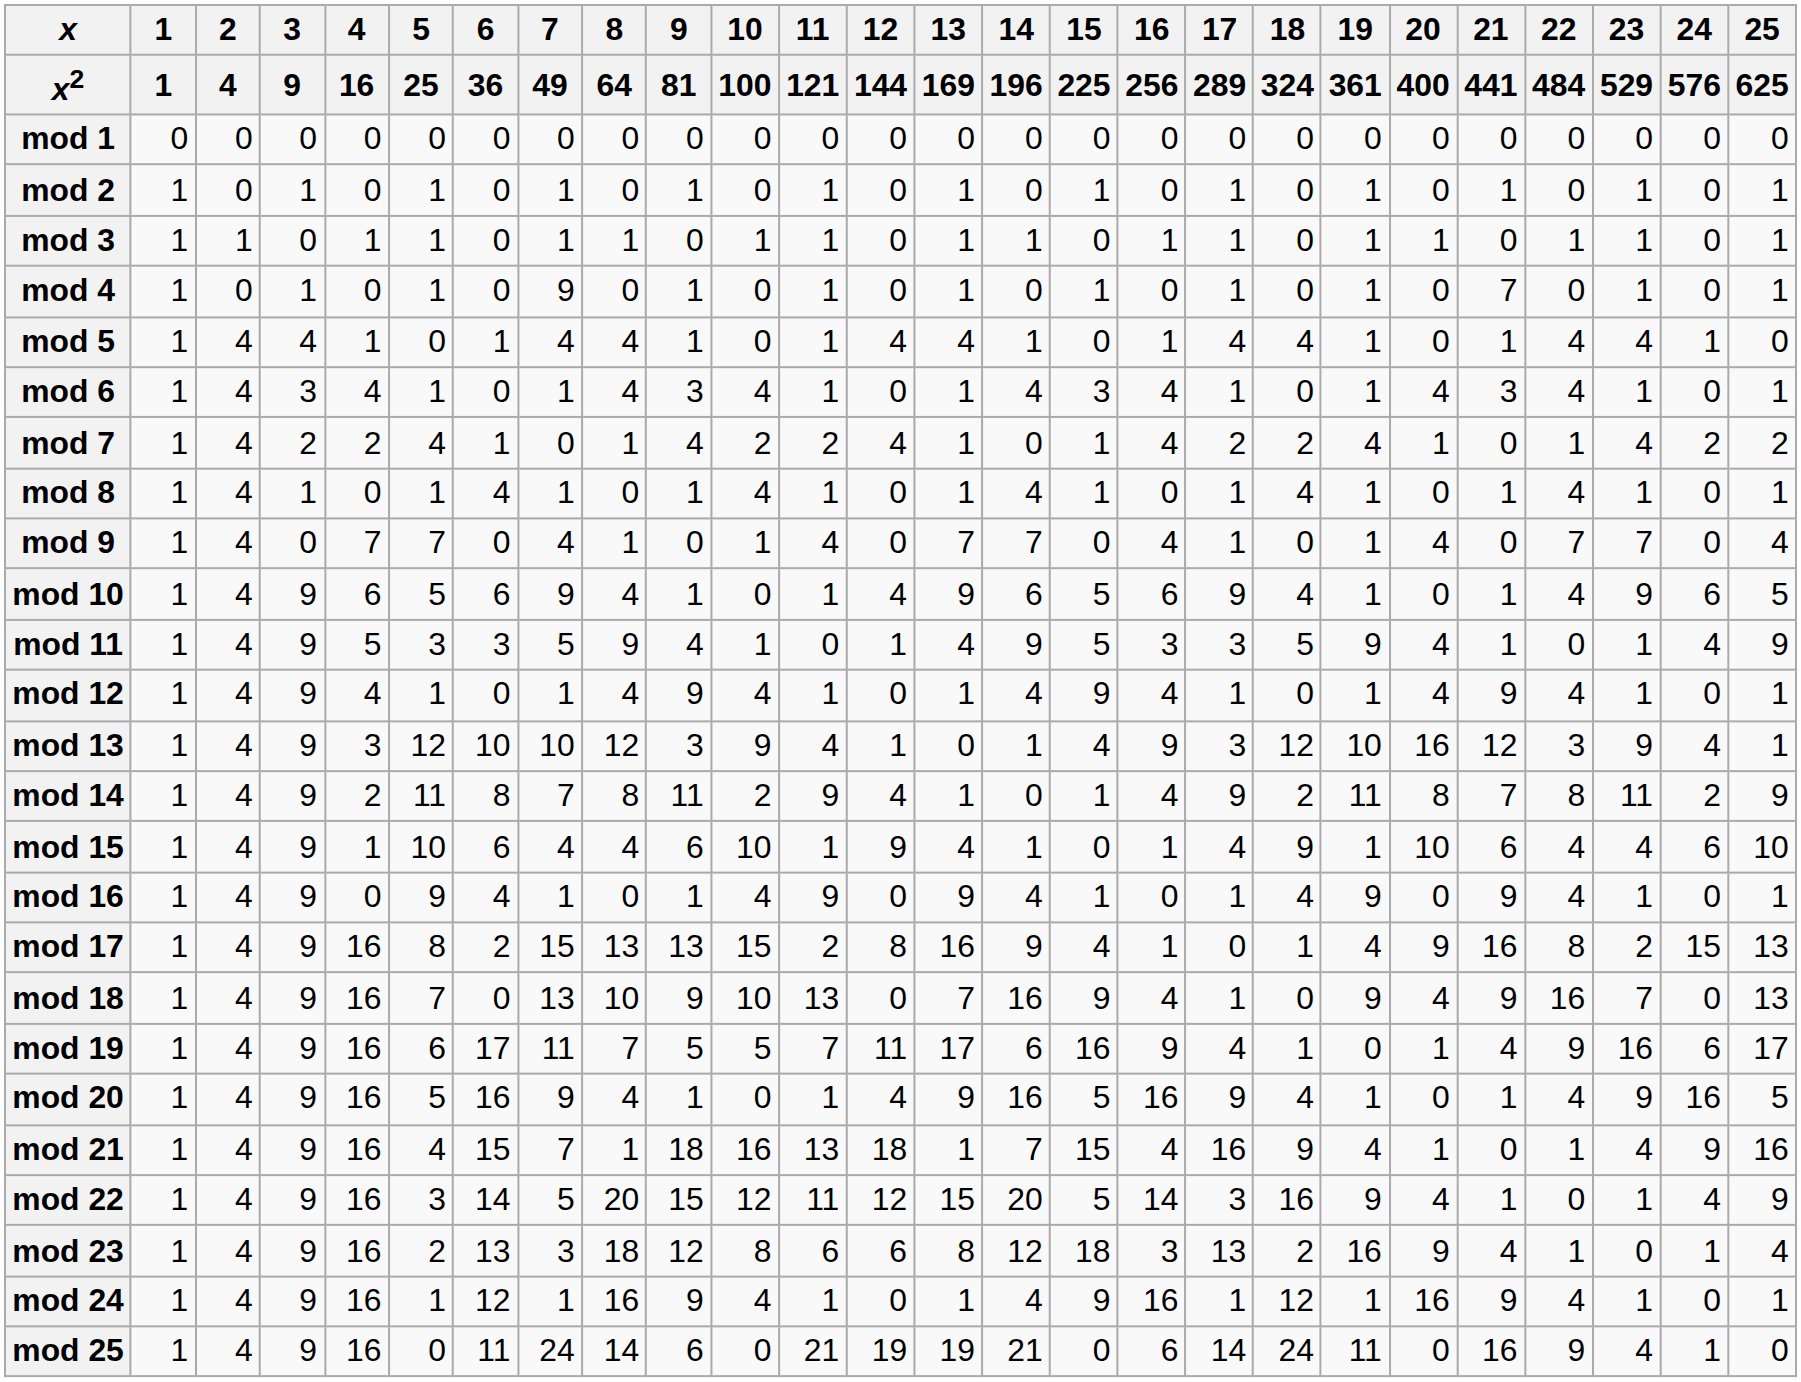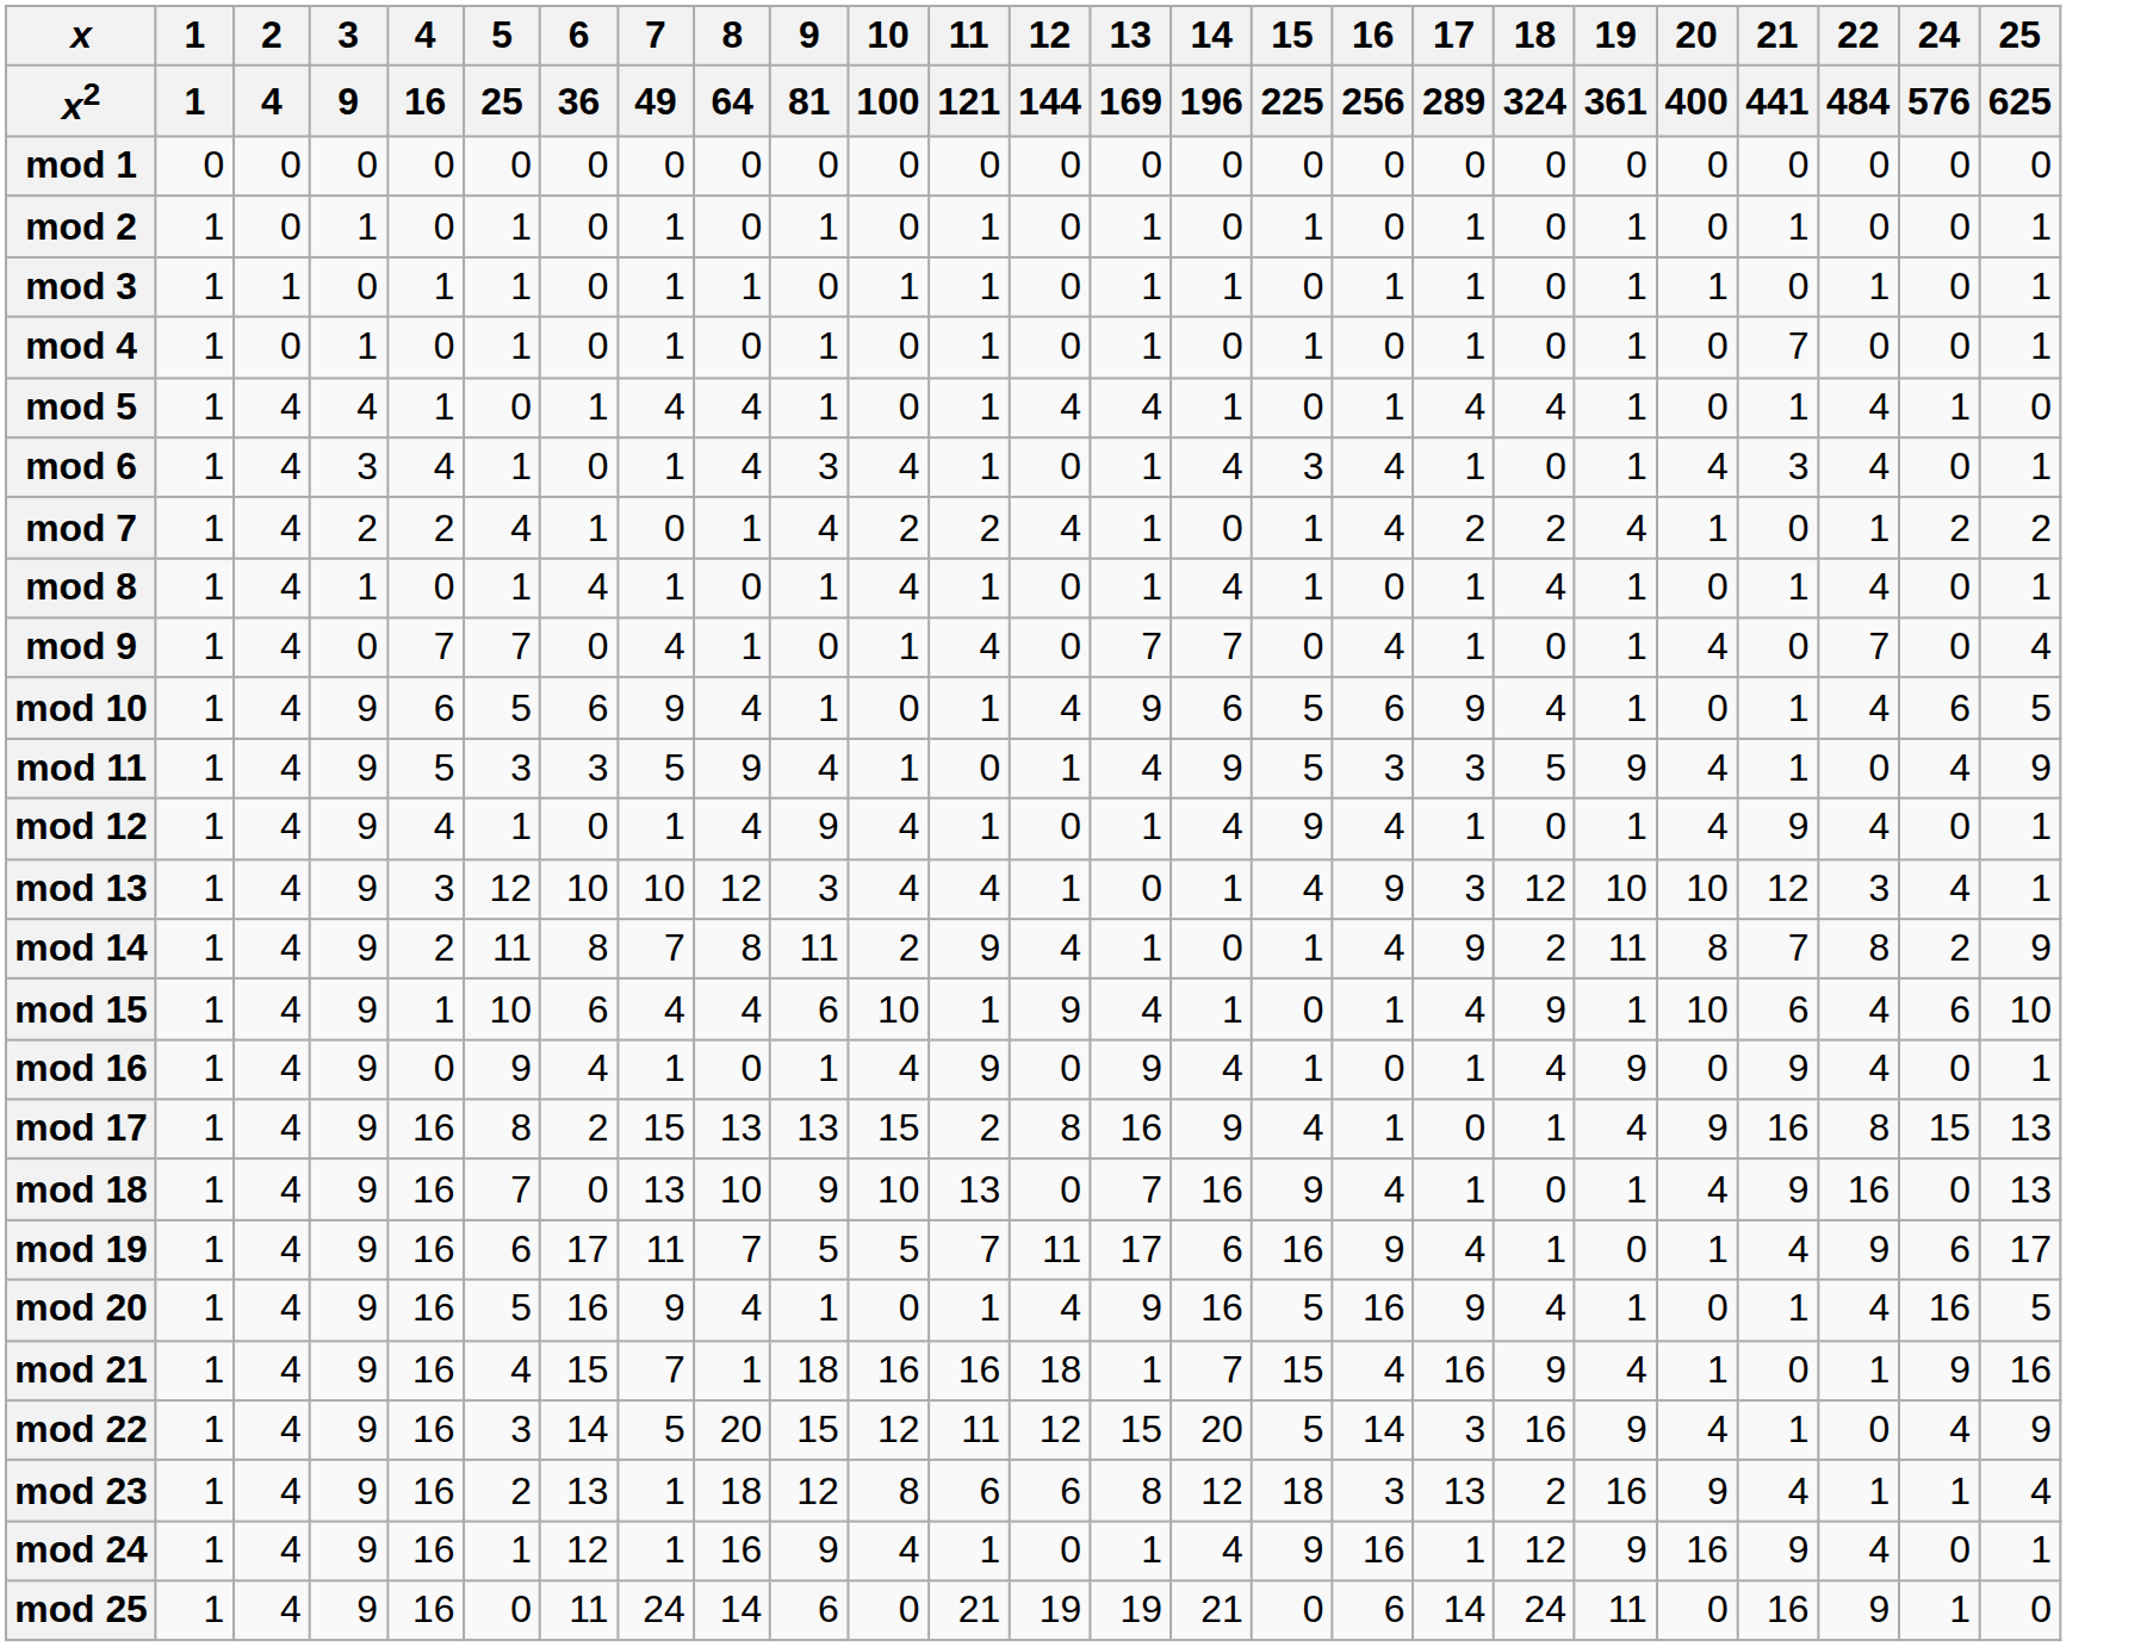- column: 23 | 529 | 0 | 1 | 1 | 1 | 4 | 1 | 4 | 1 | 7 | 9 | 1 | 1 | 9 | 11 | 4 | 1 | 2 | 7 | 16 | 9 | 4 | 1 | 0 | 1 | 4
mod 4 | 7 / 49: 9 -> 1
mod 13 | 10 / 100: 9 -> 4
mod 13 | 20 / 400: 16 -> 10
mod 18 | 19 / 361: 9 -> 1
mod 21 | 11 / 121: 13 -> 16
mod 23 | 7 / 49: 3 -> 1
mod 24 | 19 / 361: 1 -> 9
